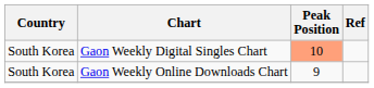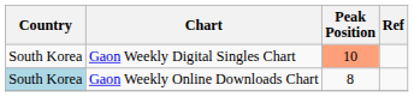Gaon Weekly Online Downloads Chart | Country: no background -> lightblue background
Gaon Weekly Online Downloads Chart | Peak Position: 9 -> 8
